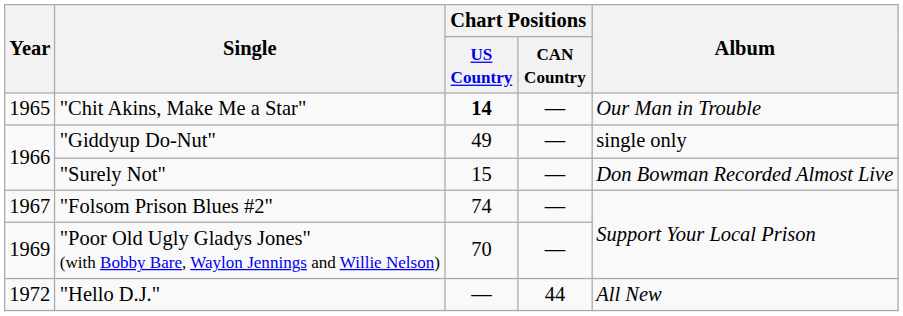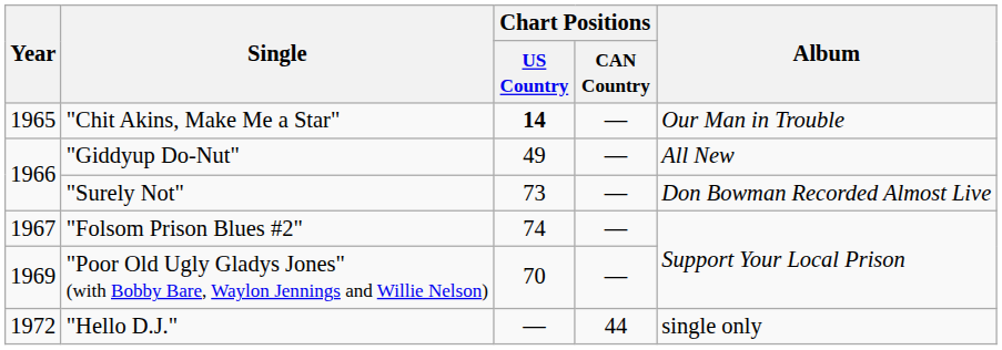"Giddyup Do-Nut" | Album: single only -> All New
"Surely Not" | Chart Positions / US Country: 15 -> 73
"Hello D.J." | Album: All New -> single only
